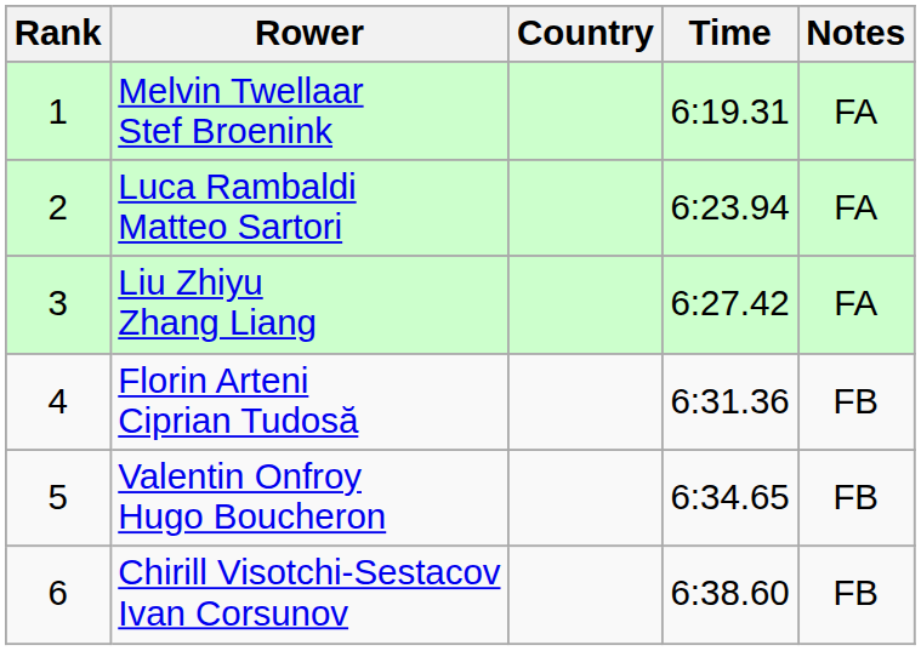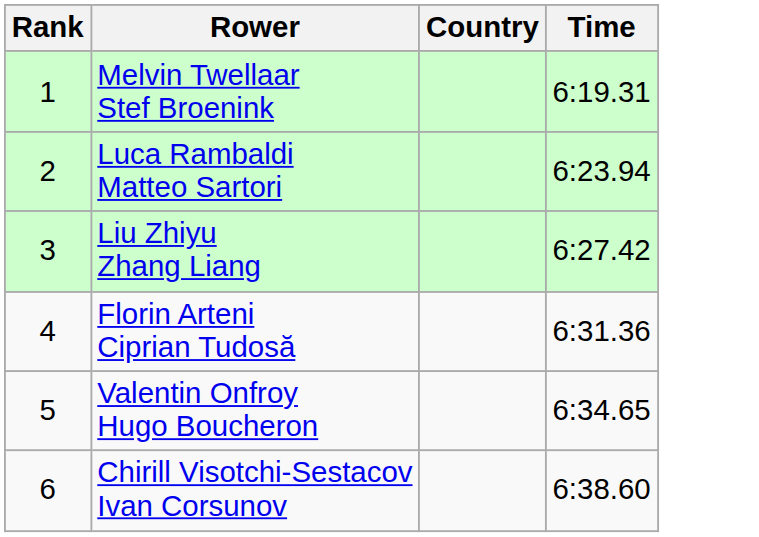- column: Notes | FA | FA | FA | FB | FB | FB
